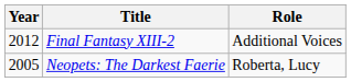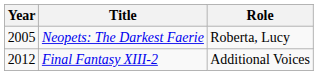rows swapped: Neopets: The Darkest Faerie <-> Final Fantasy XIII-2
